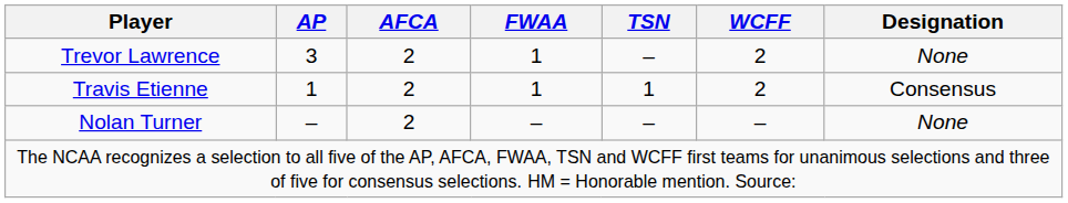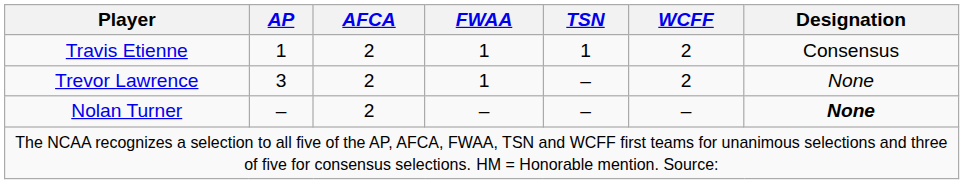rows swapped: Travis Etienne <-> Trevor Lawrence
Nolan Turner | Designation: normal -> bold
